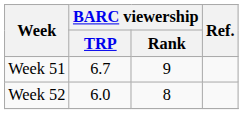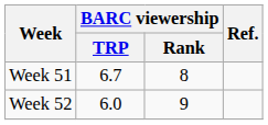Week 51 | BARC viewership / Rank: 9 -> 8
Week 52 | BARC viewership / Rank: 8 -> 9
